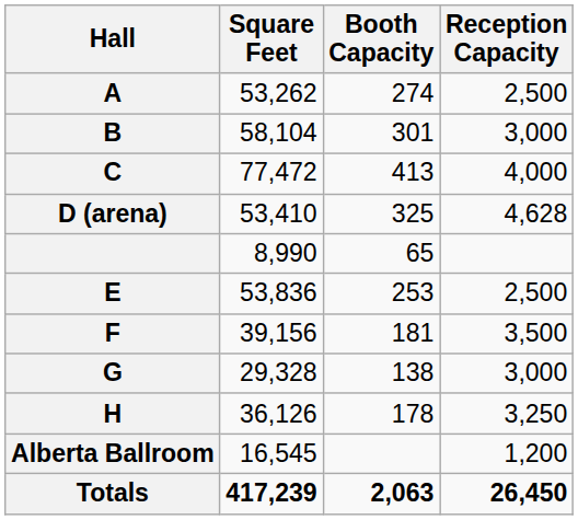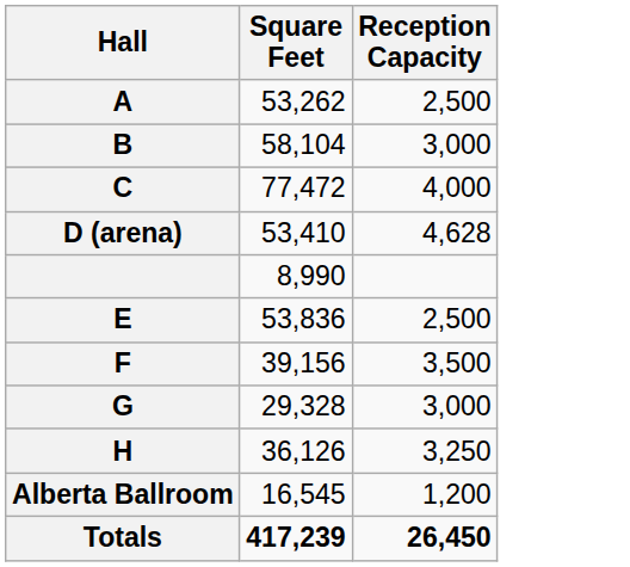- column: Booth Capacity | 274 | 301 | 413 | 325 | 65 | 253 | 181 | 138 | 178 | 2,063
